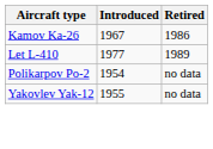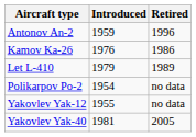+ row: Antonov An-2 | 1959 | 1996
Kamov Ka-26 | Introduced: 1967 -> 1976
Let L-410 | Introduced: 1977 -> 1979
+ row: Yakovlev Yak-40 | 1981 | 2005
